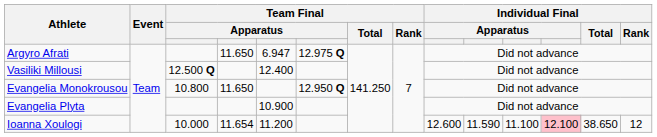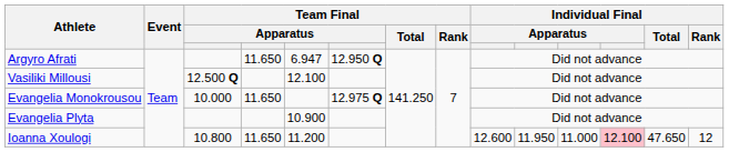Argyro Afrati | column 6: 12.975 Q -> 12.950 Q
Vasiliki Millousi | column 5: 12.400 -> 12.100
Evangelia Monokrousou | column 3: 10.800 -> 10.000
Evangelia Monokrousou | column 6: 12.950 Q -> 12.975 Q
Ioanna Xoulogi | column 3: 10.000 -> 10.800
Ioanna Xoulogi | column 4: 11.654 -> 11.650
Ioanna Xoulogi | column 10: 11.590 -> 11.950
Ioanna Xoulogi | column 11: 11.100 -> 11.000
Ioanna Xoulogi | Individual Final / Total: 38.650 -> 47.650
